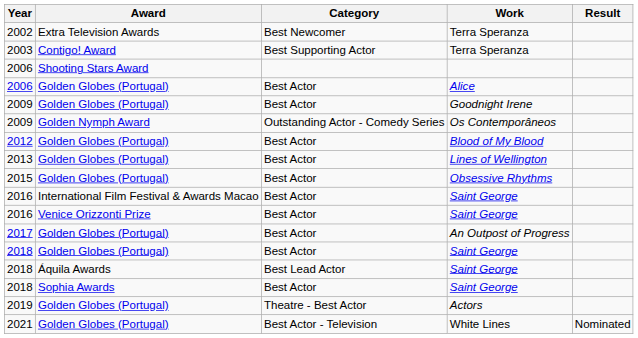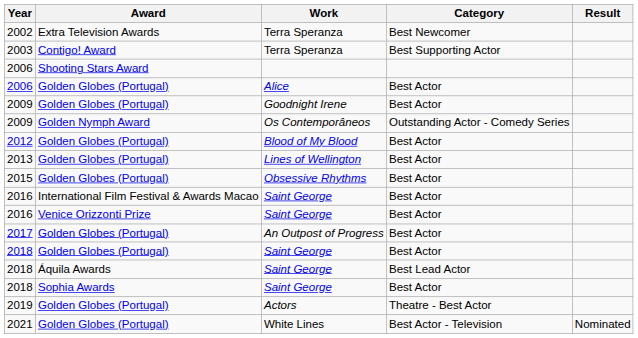columns swapped: Category <-> Work
